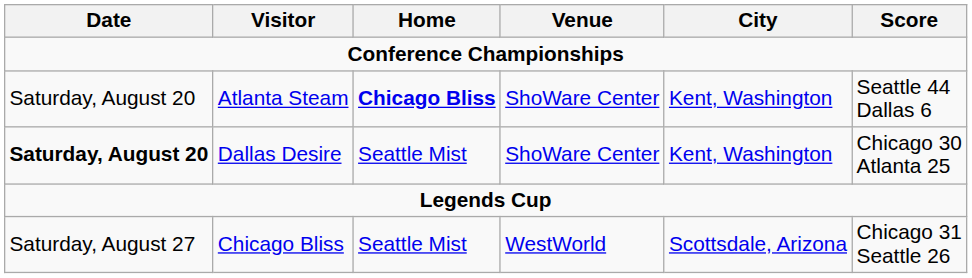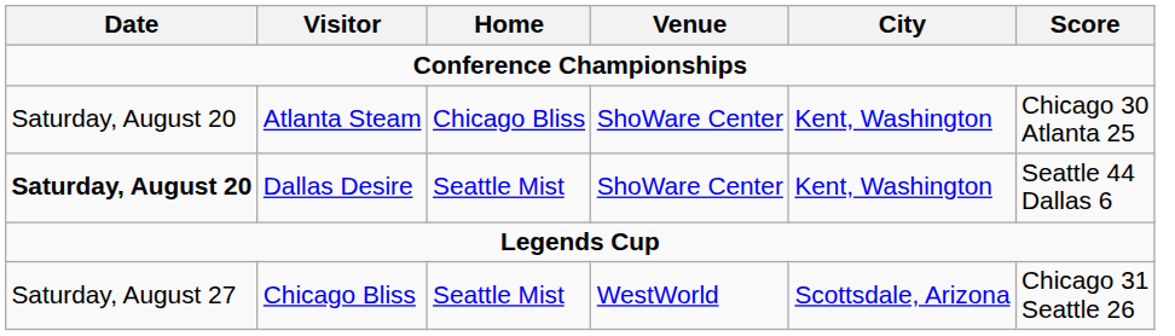Atlanta Steam | Home: bold -> normal
Atlanta Steam | Score: Seattle 44 Dallas 6 -> Chicago 30 Atlanta 25
Dallas Desire | Score: Chicago 30 Atlanta 25 -> Seattle 44 Dallas 6
